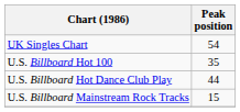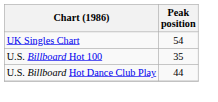- row: U.S. Billboard Mainstream Rock Tracks | 15
